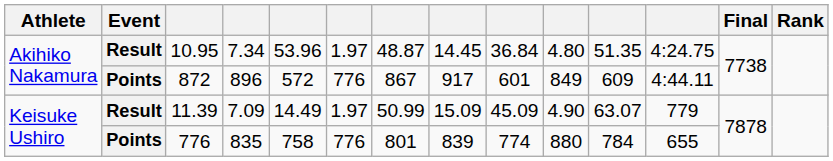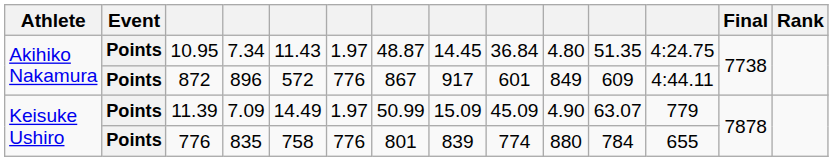10.95 | Event: Result -> Points
10.95 | column 5: 53.96 -> 11.43
11.39 | Event: Result -> Points
